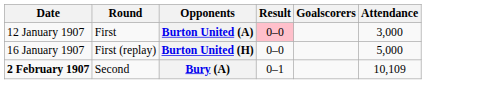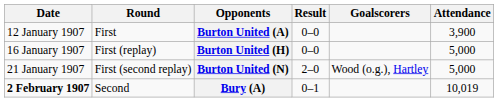Burton United (A) | Result: pink background -> no background
Burton United (A) | Attendance: 3,000 -> 3,900
+ row: 21 January 1907 | First (second replay) | Burton United (N) | 2–0 | Wood (o.g.), Hartley | 5,000
Bury (A) | Attendance: 10,109 -> 10,019
